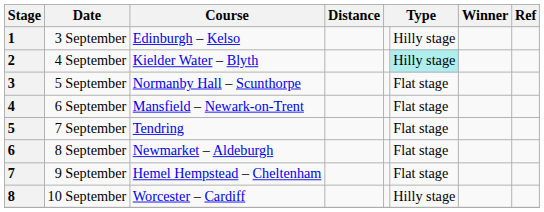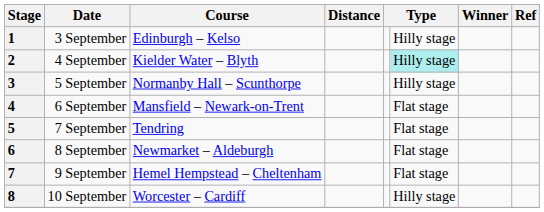3 | column 6: Flat stage -> Hilly stage
